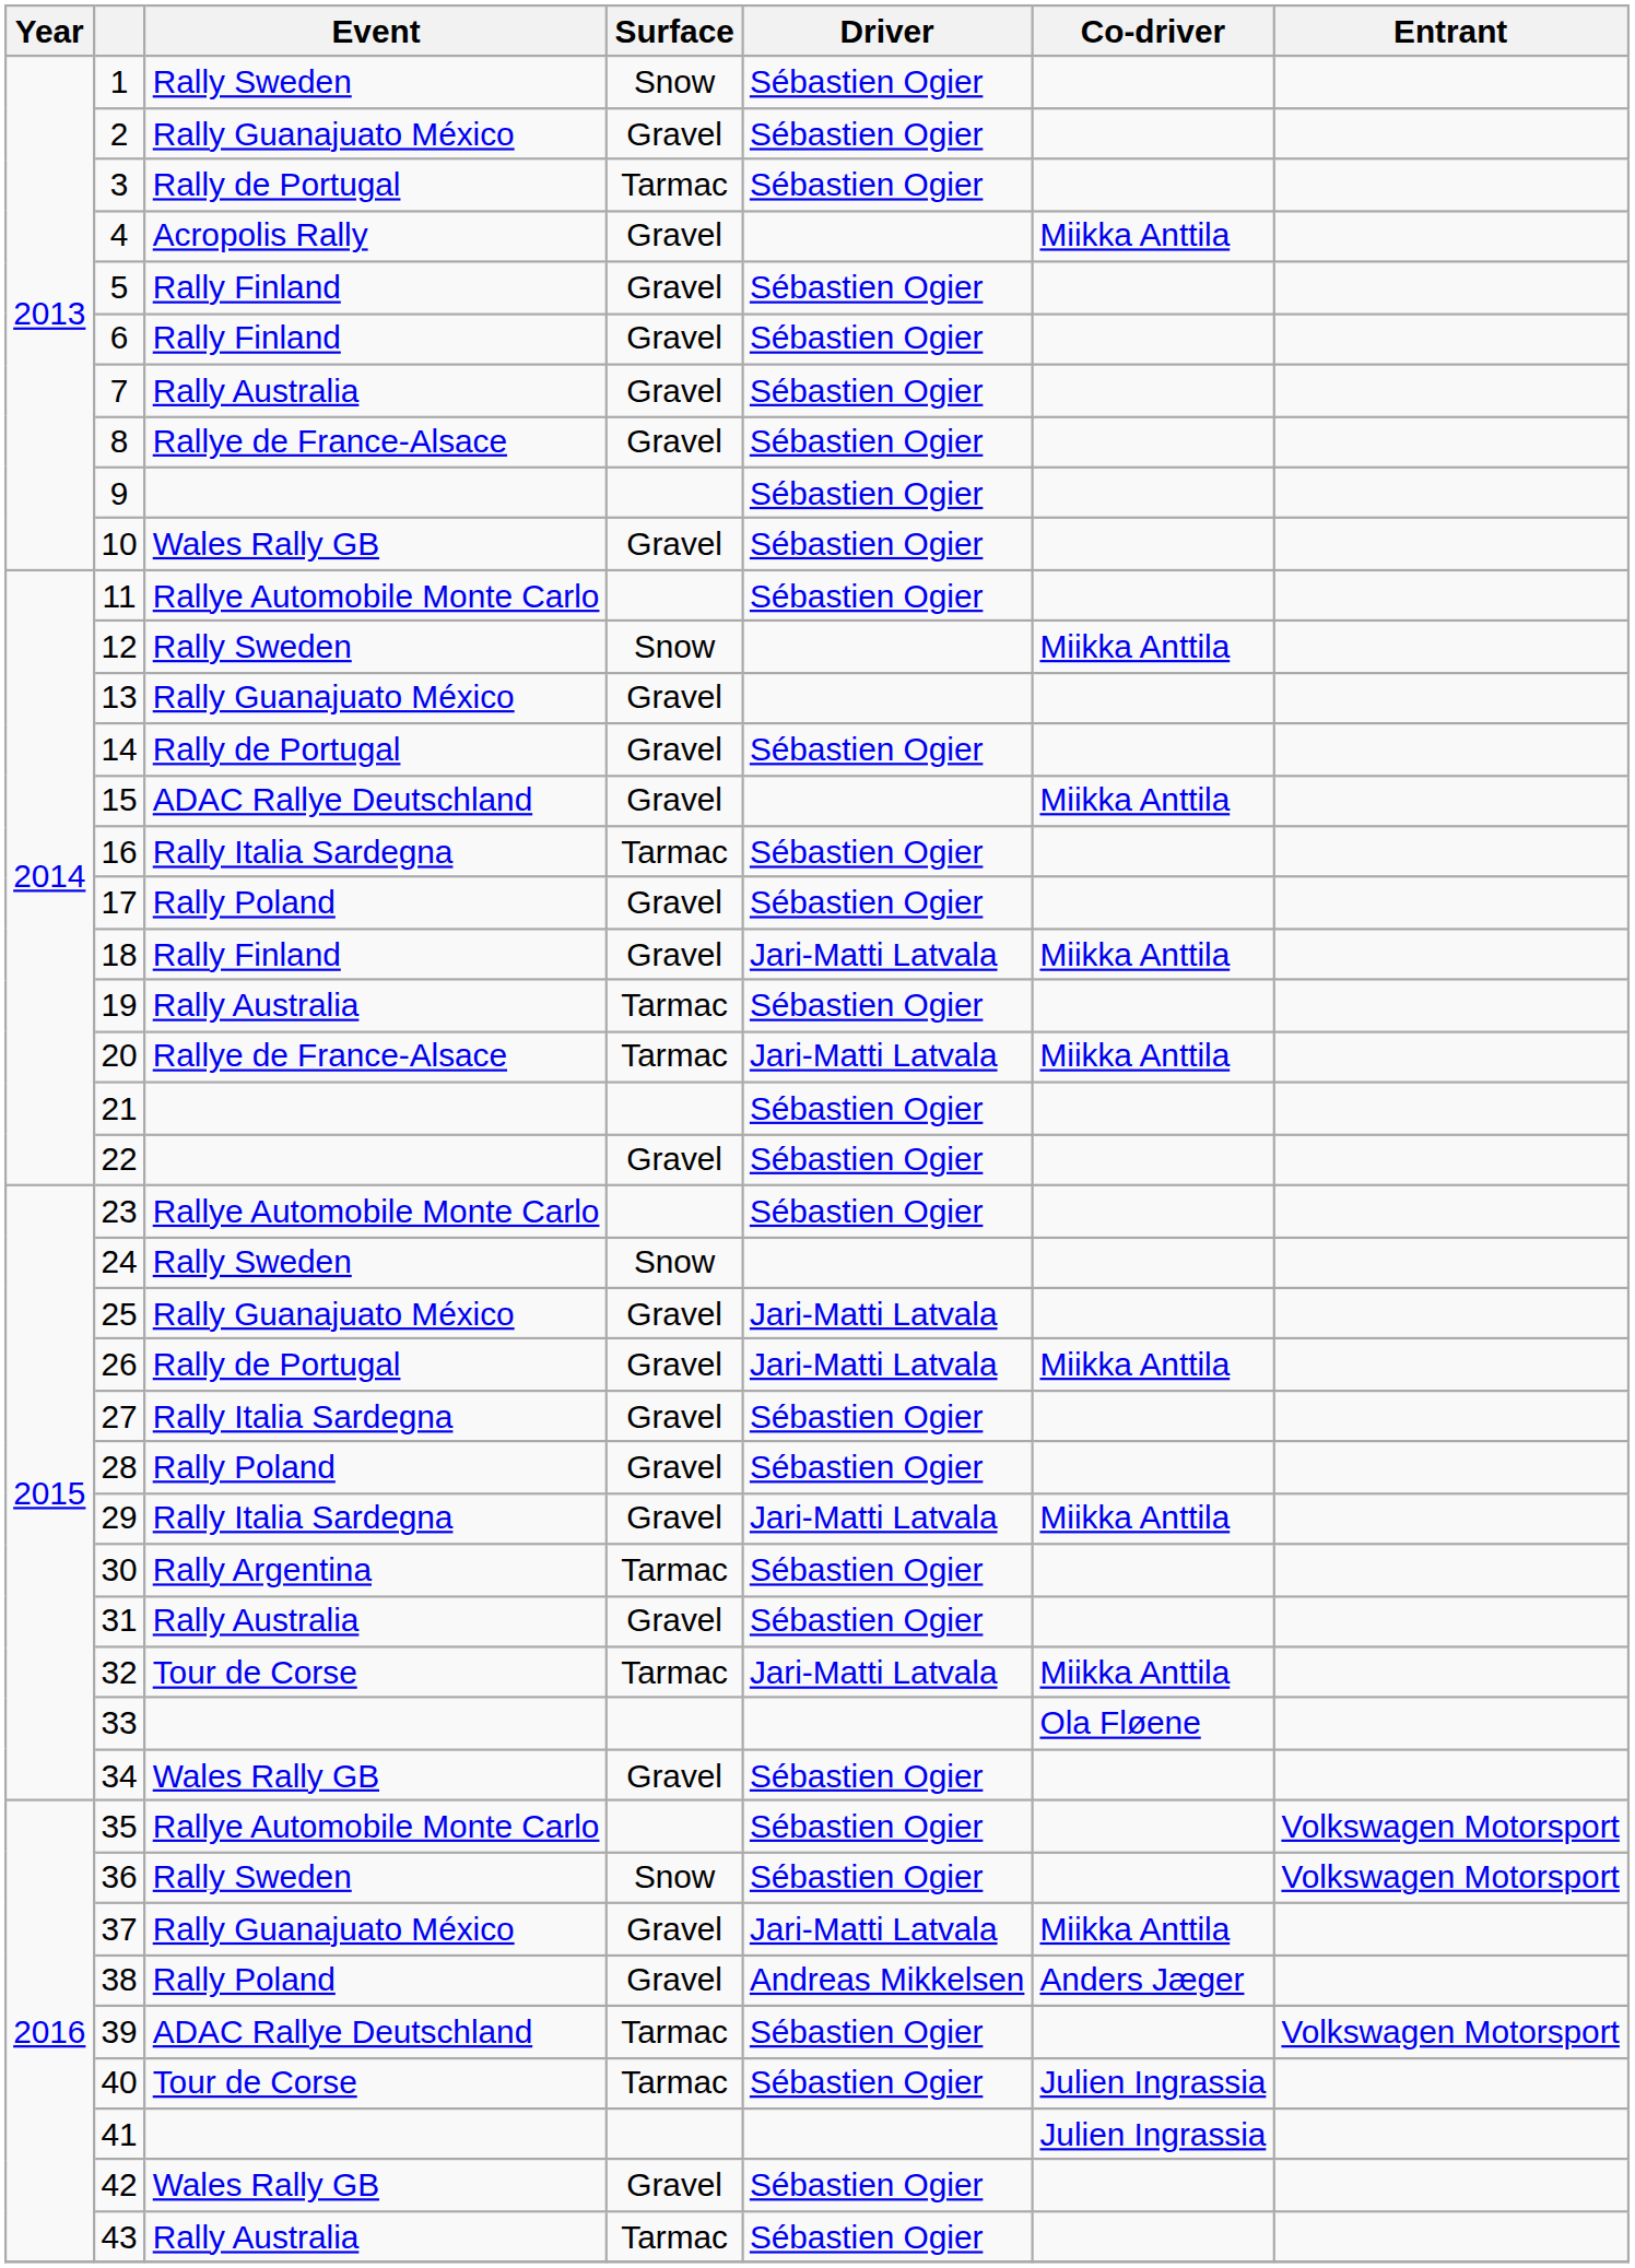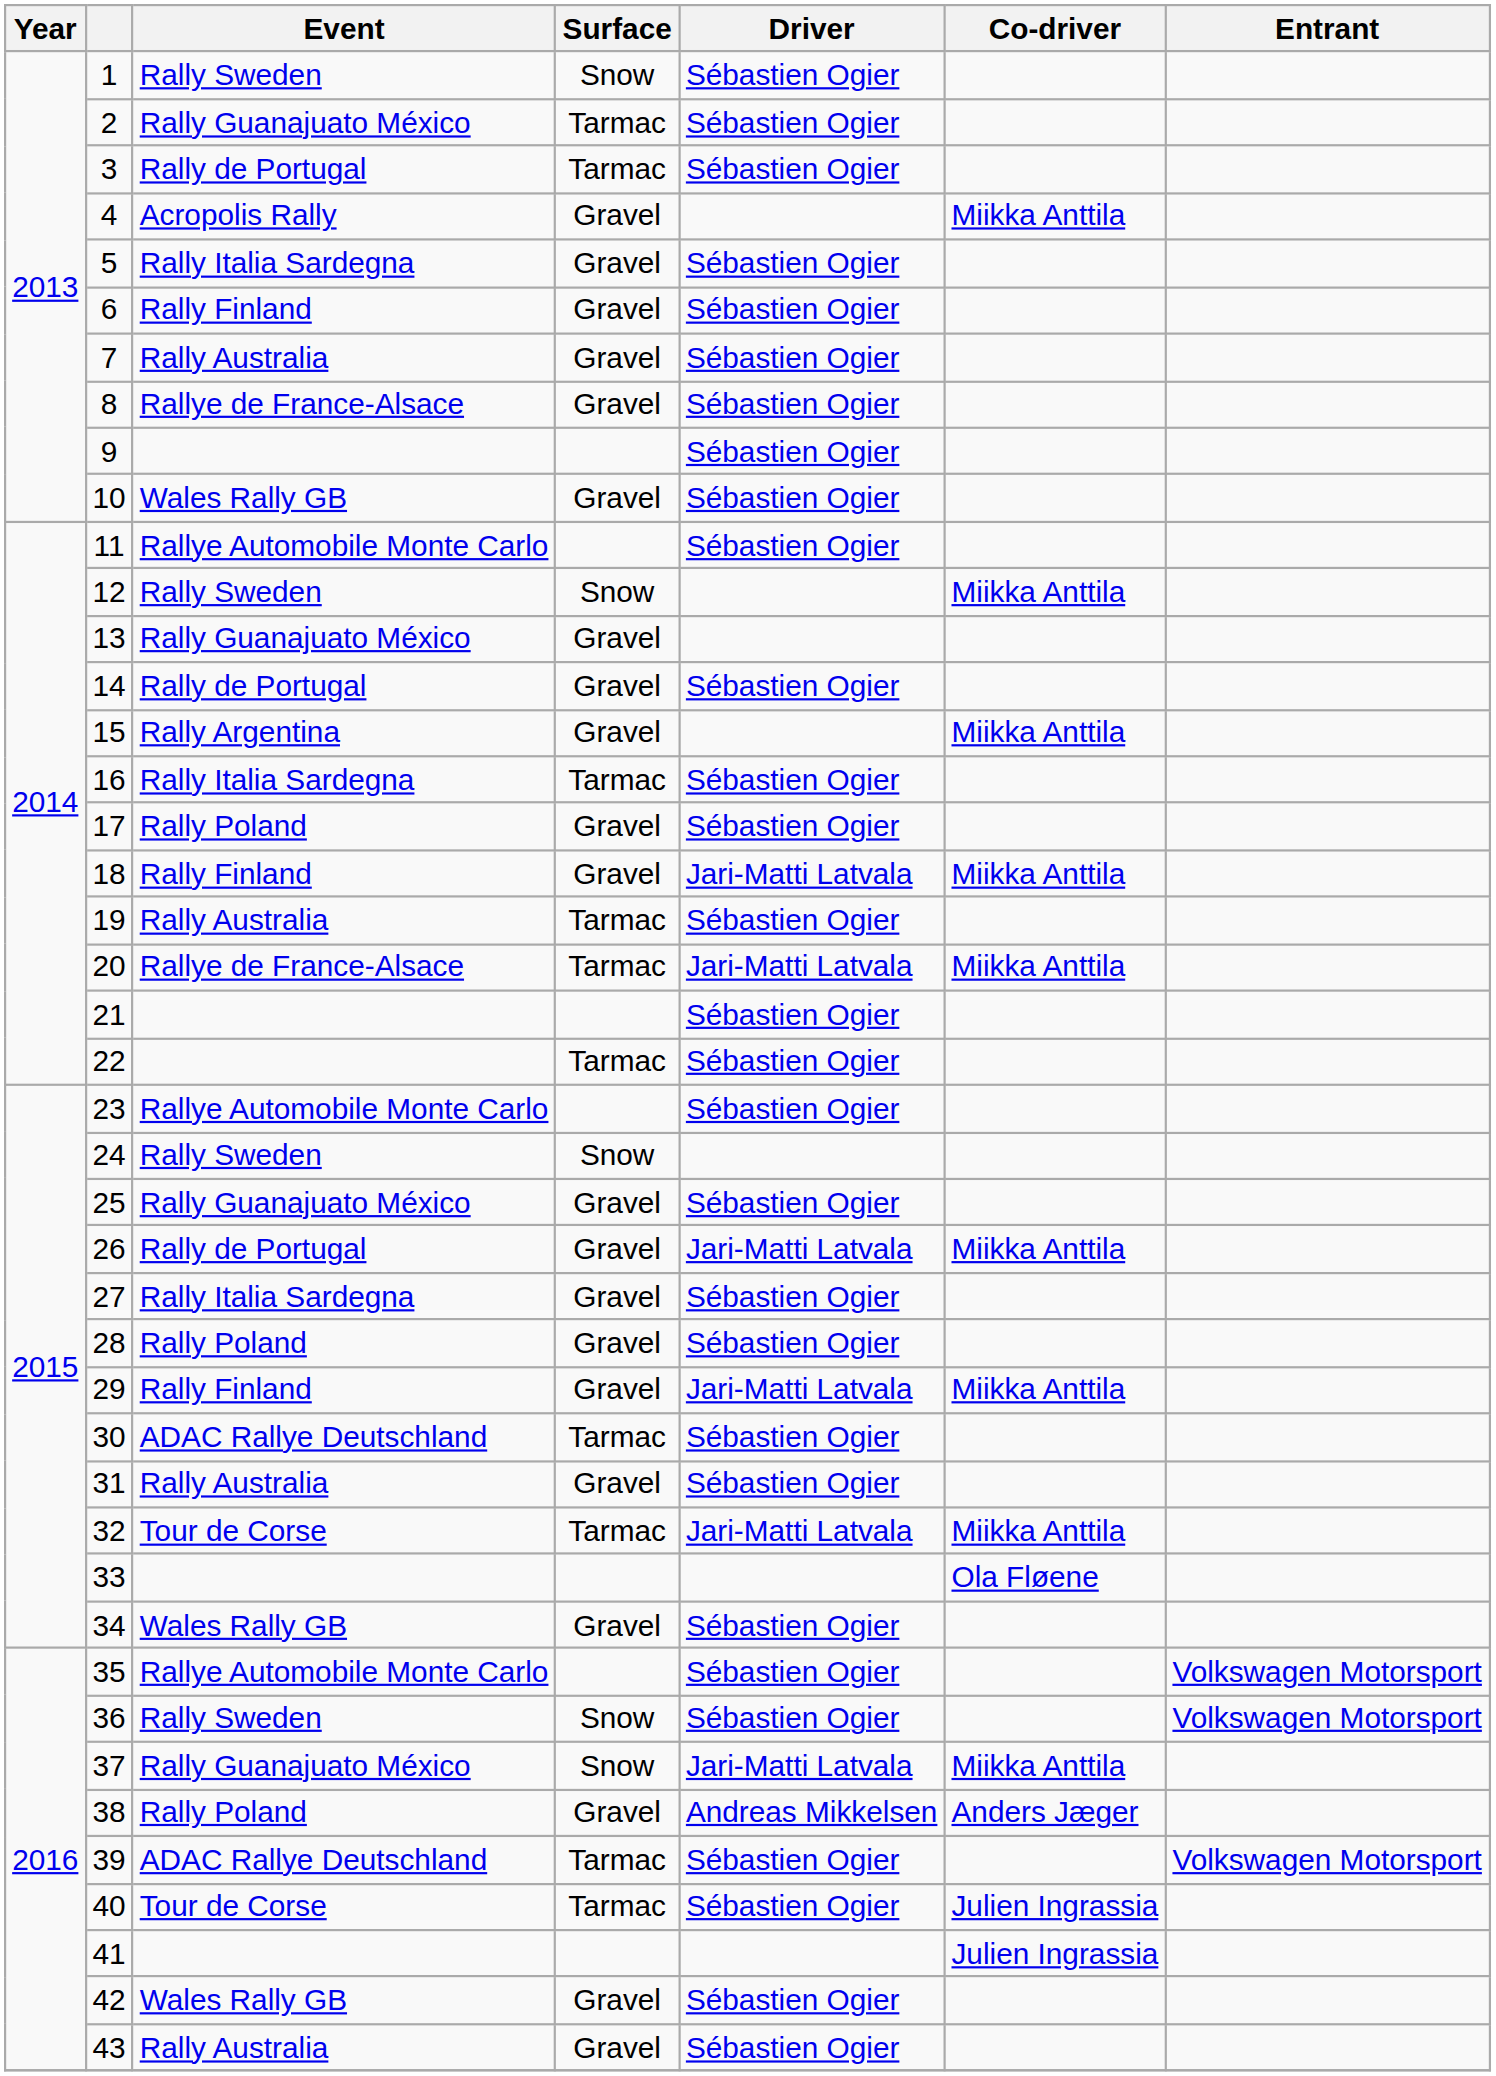2 | Surface: Gravel -> Tarmac
5 | Event: Rally Finland -> Rally Italia Sardegna
15 | Event: ADAC Rallye Deutschland -> Rally Argentina
22 | Surface: Gravel -> Tarmac
25 | Driver: Jari-Matti Latvala -> Sébastien Ogier
29 | Event: Rally Italia Sardegna -> Rally Finland
30 | Event: Rally Argentina -> ADAC Rallye Deutschland
37 | Surface: Gravel -> Snow
43 | Surface: Tarmac -> Gravel
